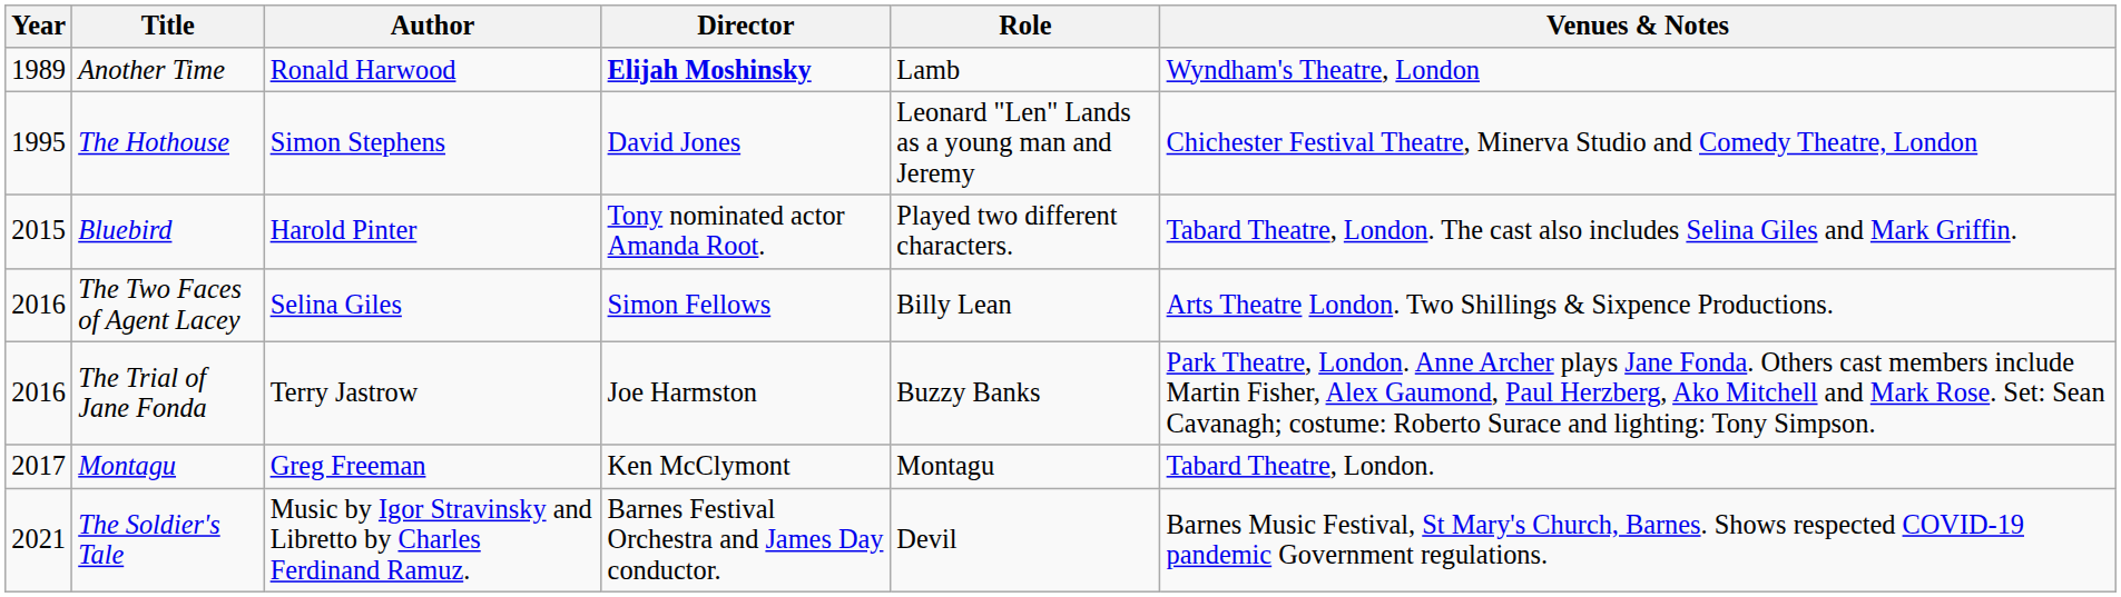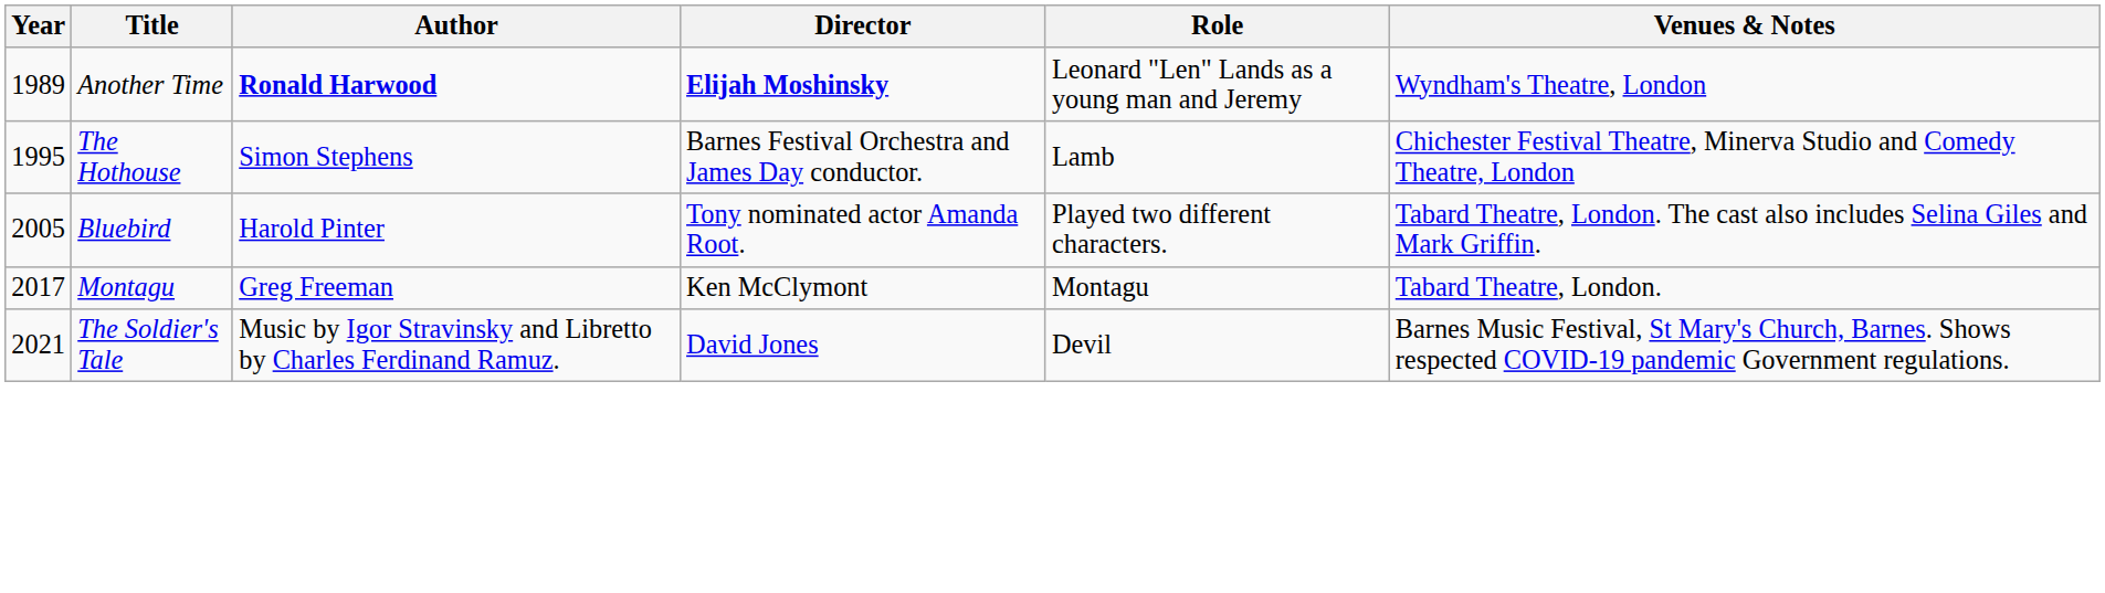Another Time | Author: normal -> bold
Another Time | Role: Lamb -> Leonard "Len" Lands as a young man and Jeremy
The Hothouse | Director: David Jones -> Barnes Festival Orchestra and James Day conductor.
The Hothouse | Role: Leonard "Len" Lands as a young man and Jeremy -> Lamb
Bluebird | Year: 2015 -> 2005
- row: 2016 | The Two Faces of Agent Lacey | Selina Giles | Simon Fellows | Billy Lean | Arts Theatre London. Two Shillings & Sixpence Productions.
- row: 2016 | The Trial of Jane Fonda | Terry Jastrow | Joe Harmston | Buzzy Banks | Park Theatre, London. Anne Archer plays Jane Fonda. Others cast members include Martin Fisher, Alex Gaumond, Paul Herzberg, Ako Mitchell and Mark Rose. Set: Sean Cavanagh; costume: Roberto Surace and lighting: Tony Simpson.
The Soldier's Tale | Director: Barnes Festival Orchestra and James Day conductor. -> David Jones
